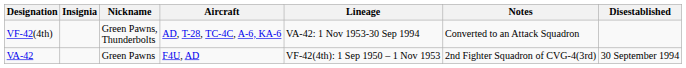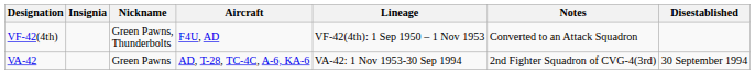VF-42(4th) | Aircraft: AD, T-28, TC-4C, A-6, KA-6 -> F4U, AD
VF-42(4th) | Lineage: VA-42: 1 Nov 1953-30 Sep 1994 -> VF-42(4th): 1 Sep 1950 – 1 Nov 1953
VA-42 | Aircraft: F4U, AD -> AD, T-28, TC-4C, A-6, KA-6
VA-42 | Lineage: VF-42(4th): 1 Sep 1950 – 1 Nov 1953 -> VA-42: 1 Nov 1953-30 Sep 1994
